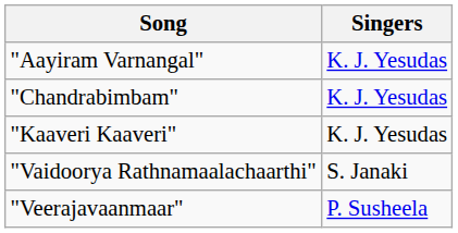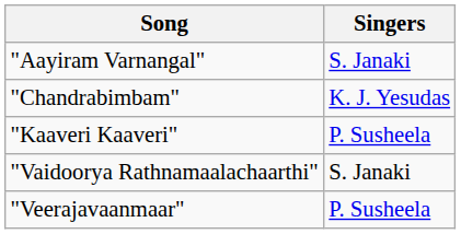"Aayiram Varnangal" | Singers: K. J. Yesudas -> S. Janaki
"Kaaveri Kaaveri" | Singers: K. J. Yesudas -> P. Susheela
